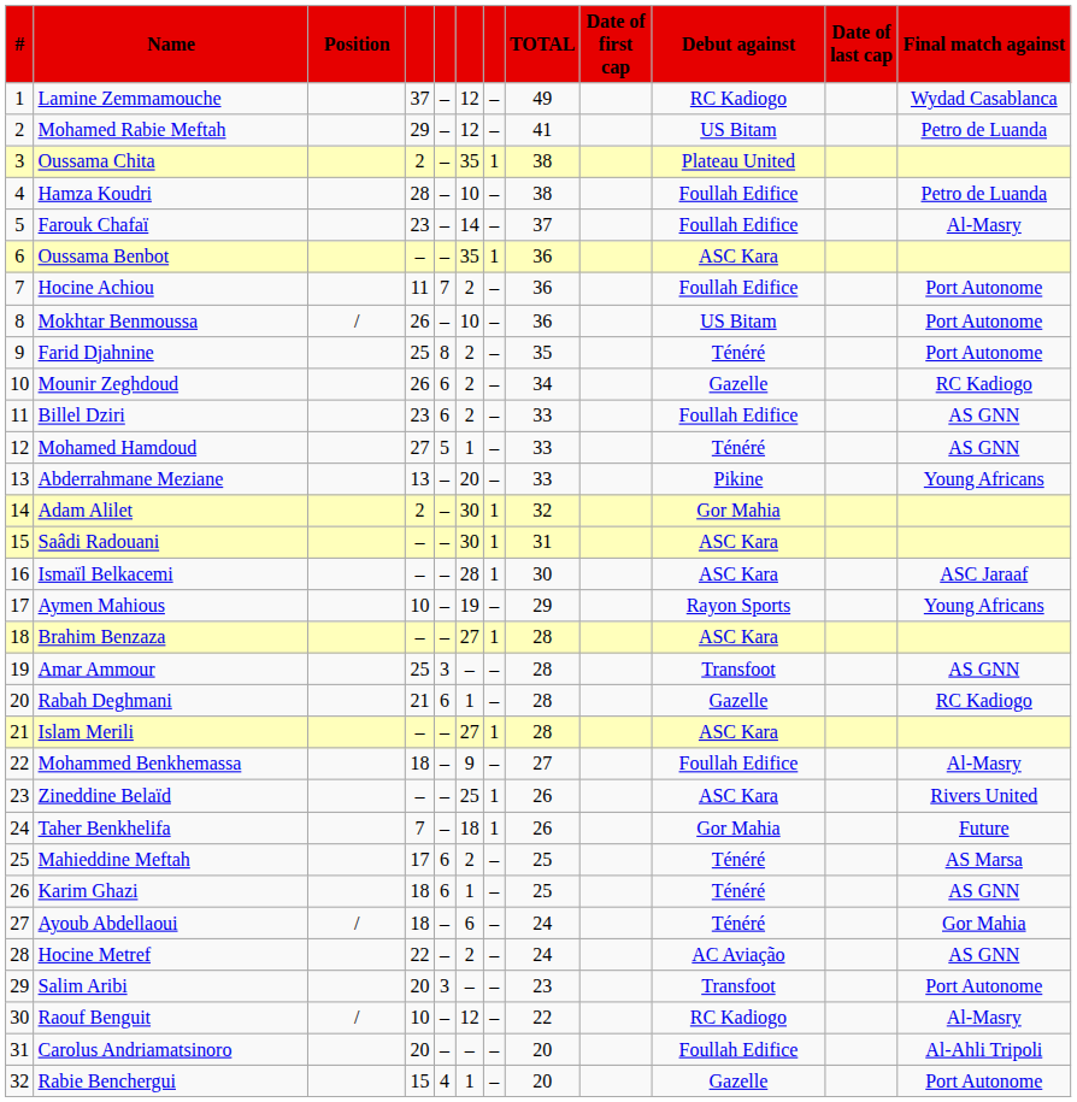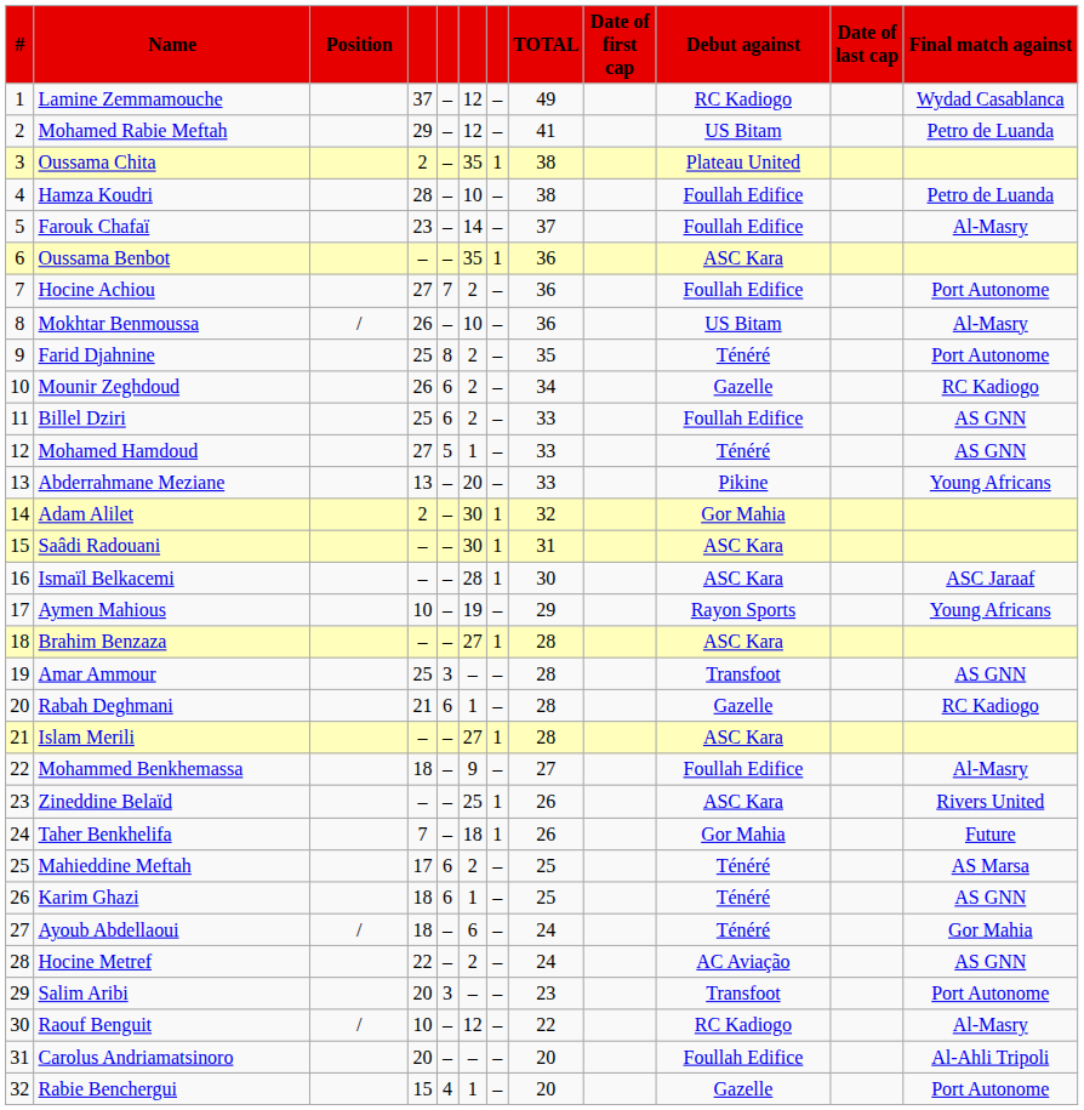Hocine Achiou | column 4: 11 -> 27
Mokhtar Benmoussa | Final match against: Port Autonome -> Al-Masry
Billel Dziri | column 4: 23 -> 25
